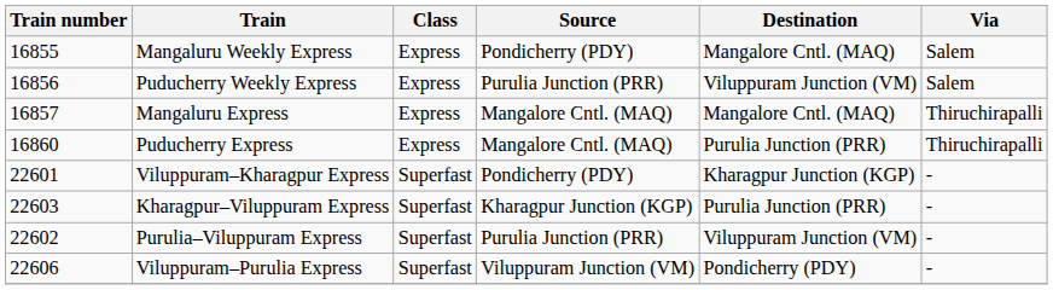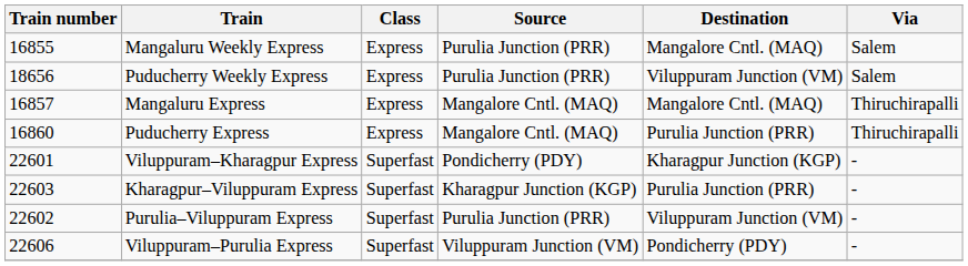Mangaluru Weekly Express | Source: Pondicherry (PDY) -> Purulia Junction (PRR)
Puducherry Weekly Express | Train number: 16856 -> 18656
